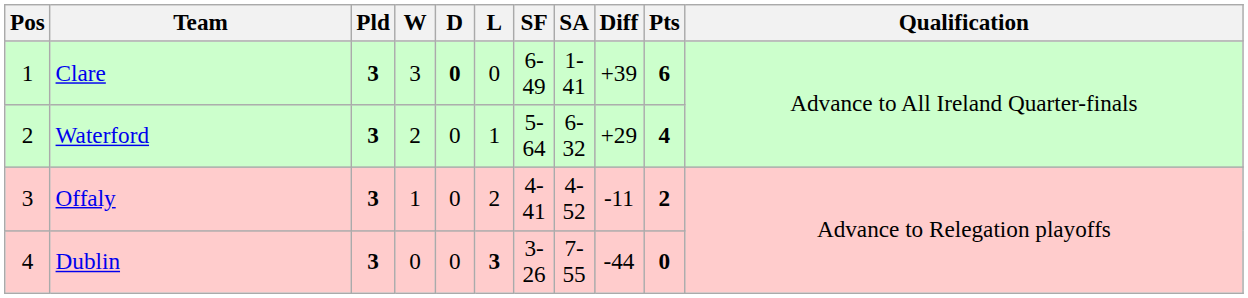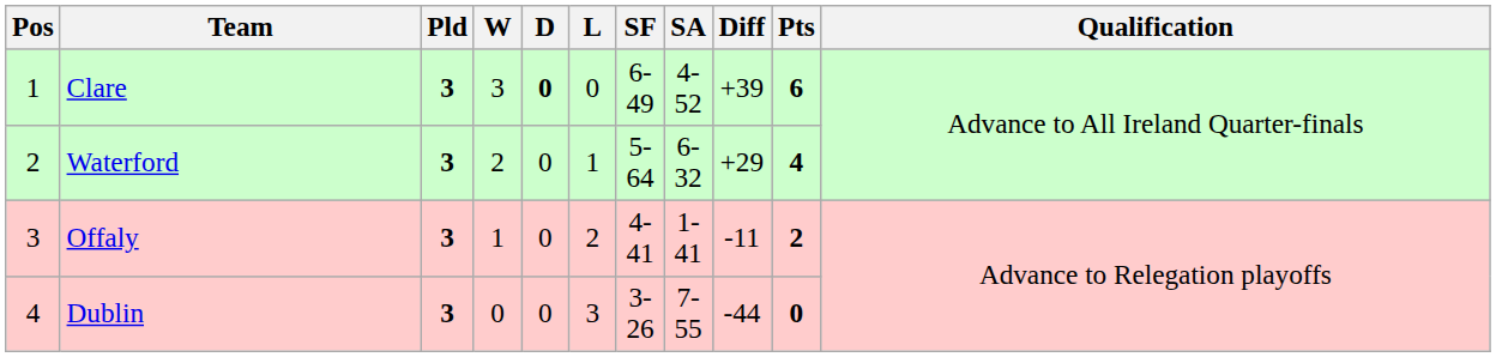Clare | SA: 1-41 -> 4-52
Offaly | SA: 4-52 -> 1-41
Dublin | L: bold -> normal
